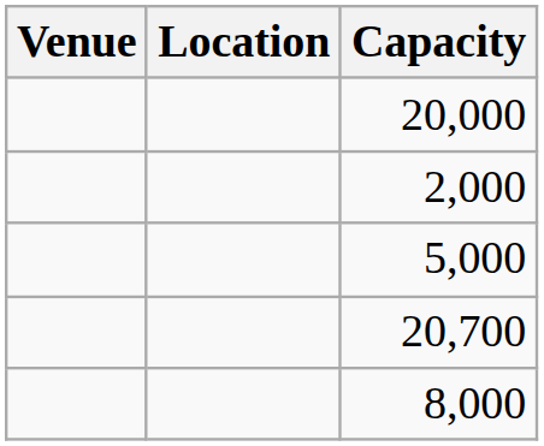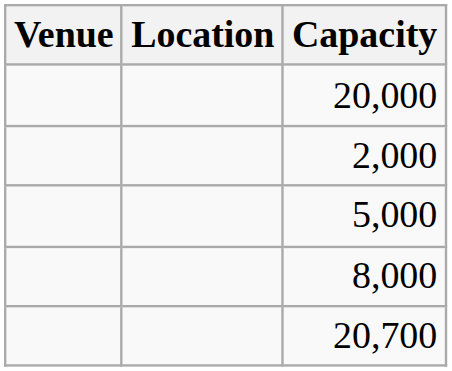rows swapped: 20,700 <-> 8,000
